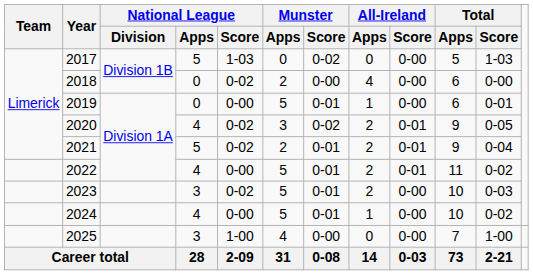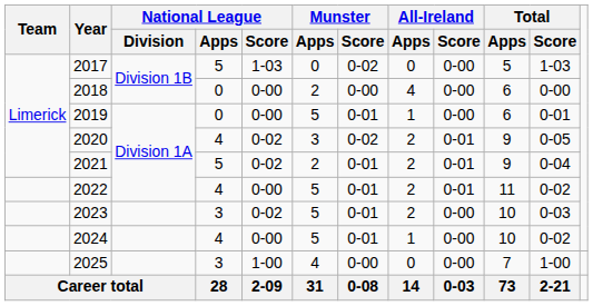2018 | National League / Score: 0-02 -> 0-00
